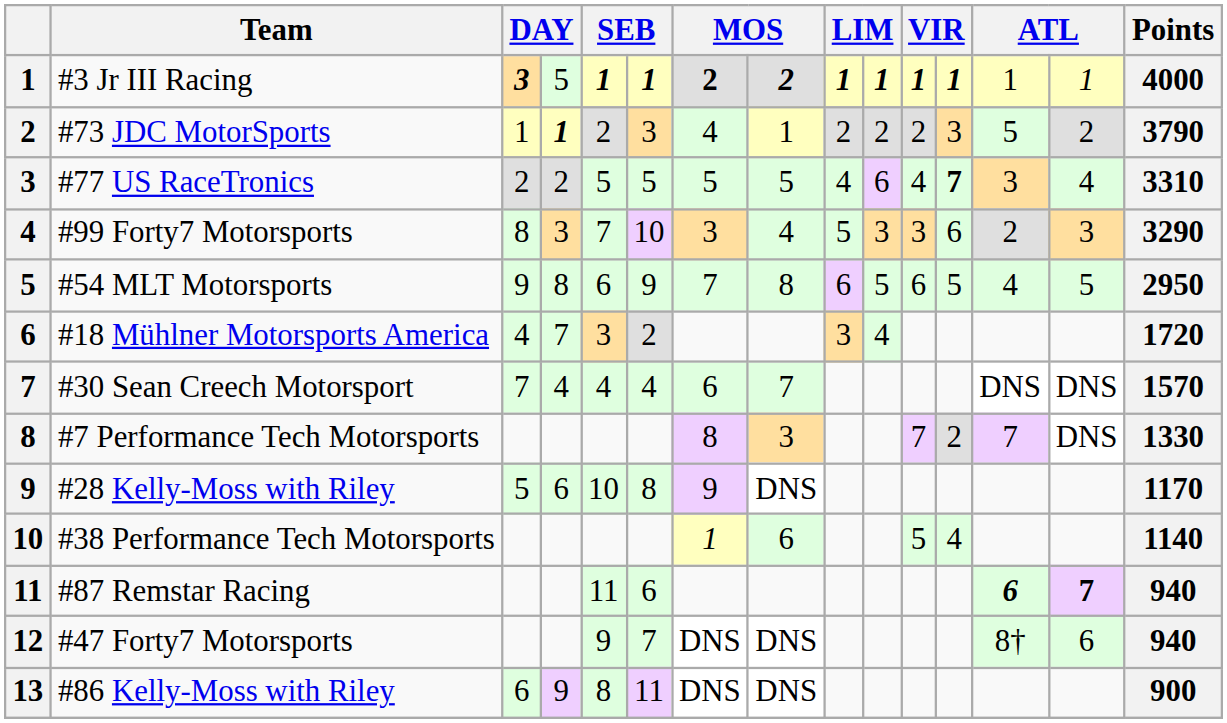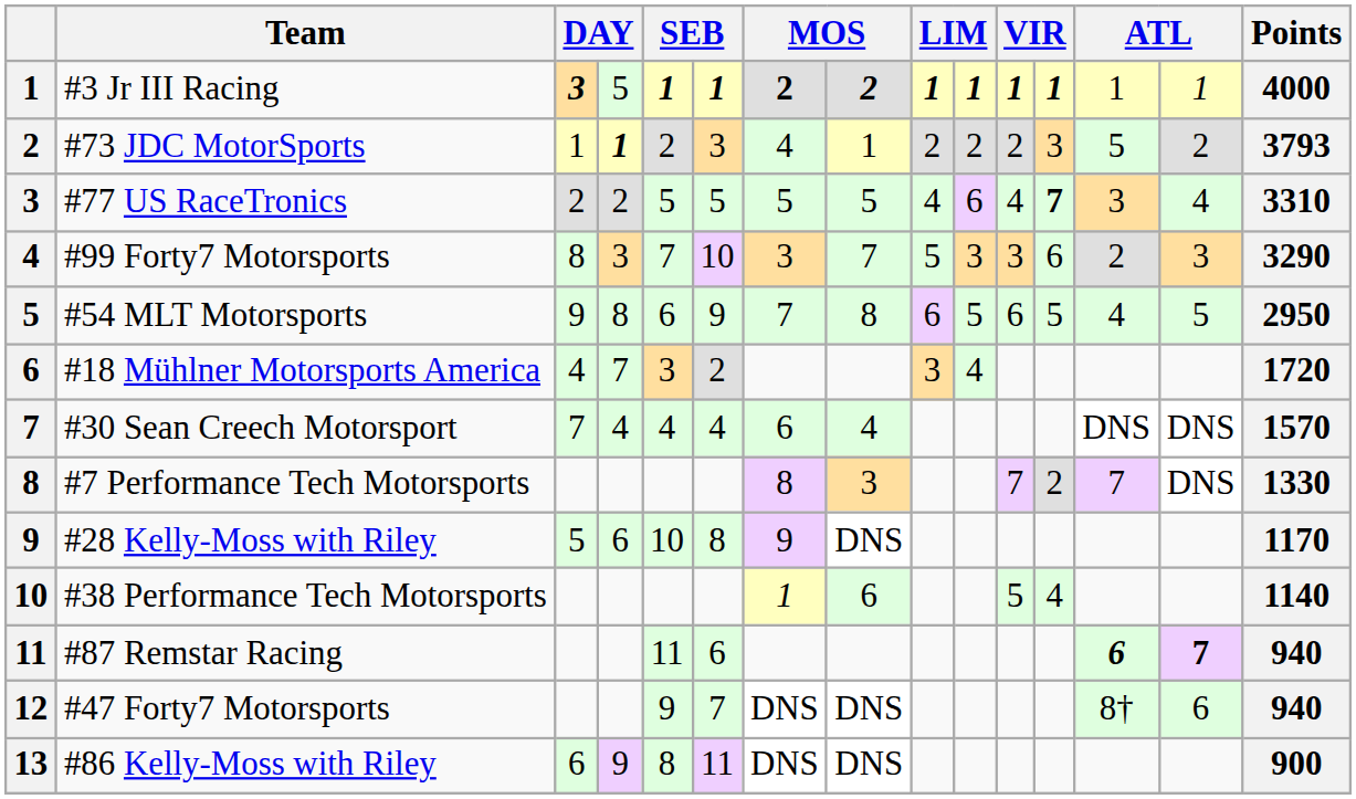#73 JDC MotorSports | Points: 3790 -> 3793
#99 Forty7 Motorsports | column 8: 4 -> 7
#30 Sean Creech Motorsport | column 8: 7 -> 4
